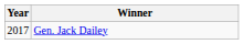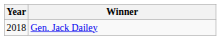Gen. Jack Dailey | Year: 2017 -> 2018
